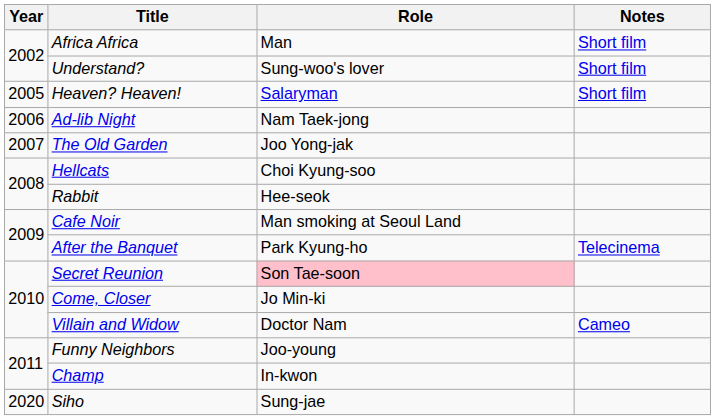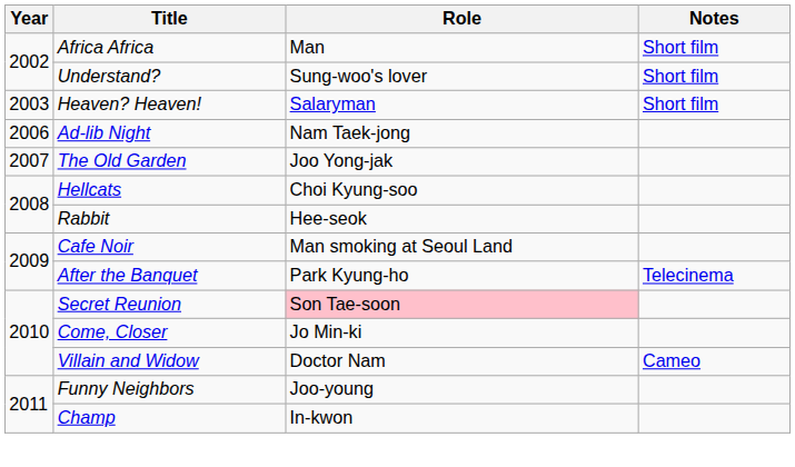Heaven? Heaven! | Year: 2005 -> 2003
- row: 2020 | Siho | Sung-jae
